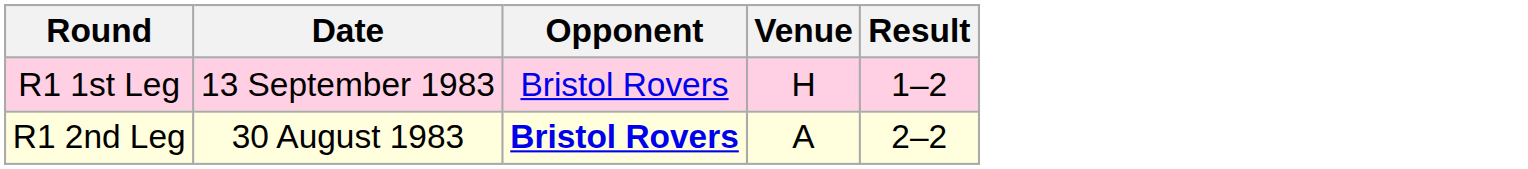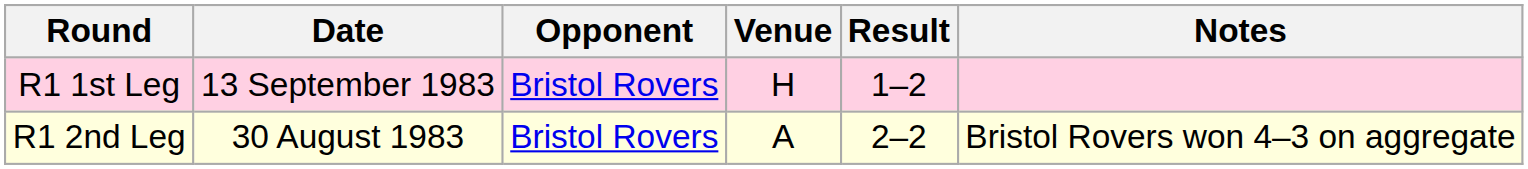+ column: Notes | Bristol Rovers won 4–3 on aggregate
R1 2nd Leg | Opponent: bold -> normal
